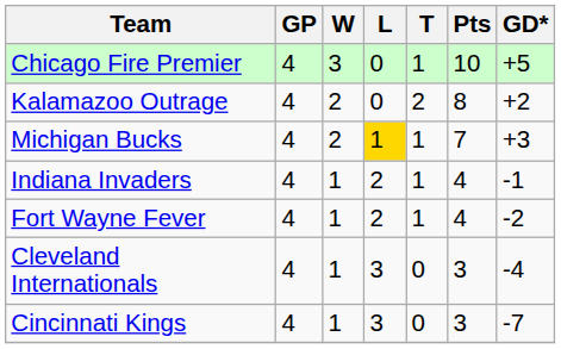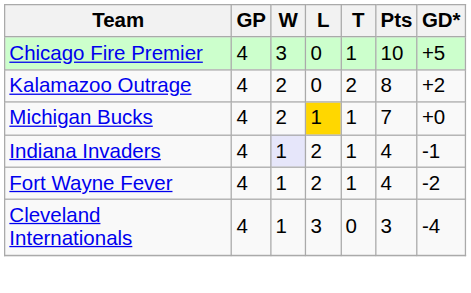Michigan Bucks | GD*: +3 -> +0
Indiana Invaders | W: no background -> lavender background
- row: Cincinnati Kings | 4 | 1 | 3 | 0 | 3 | -7
